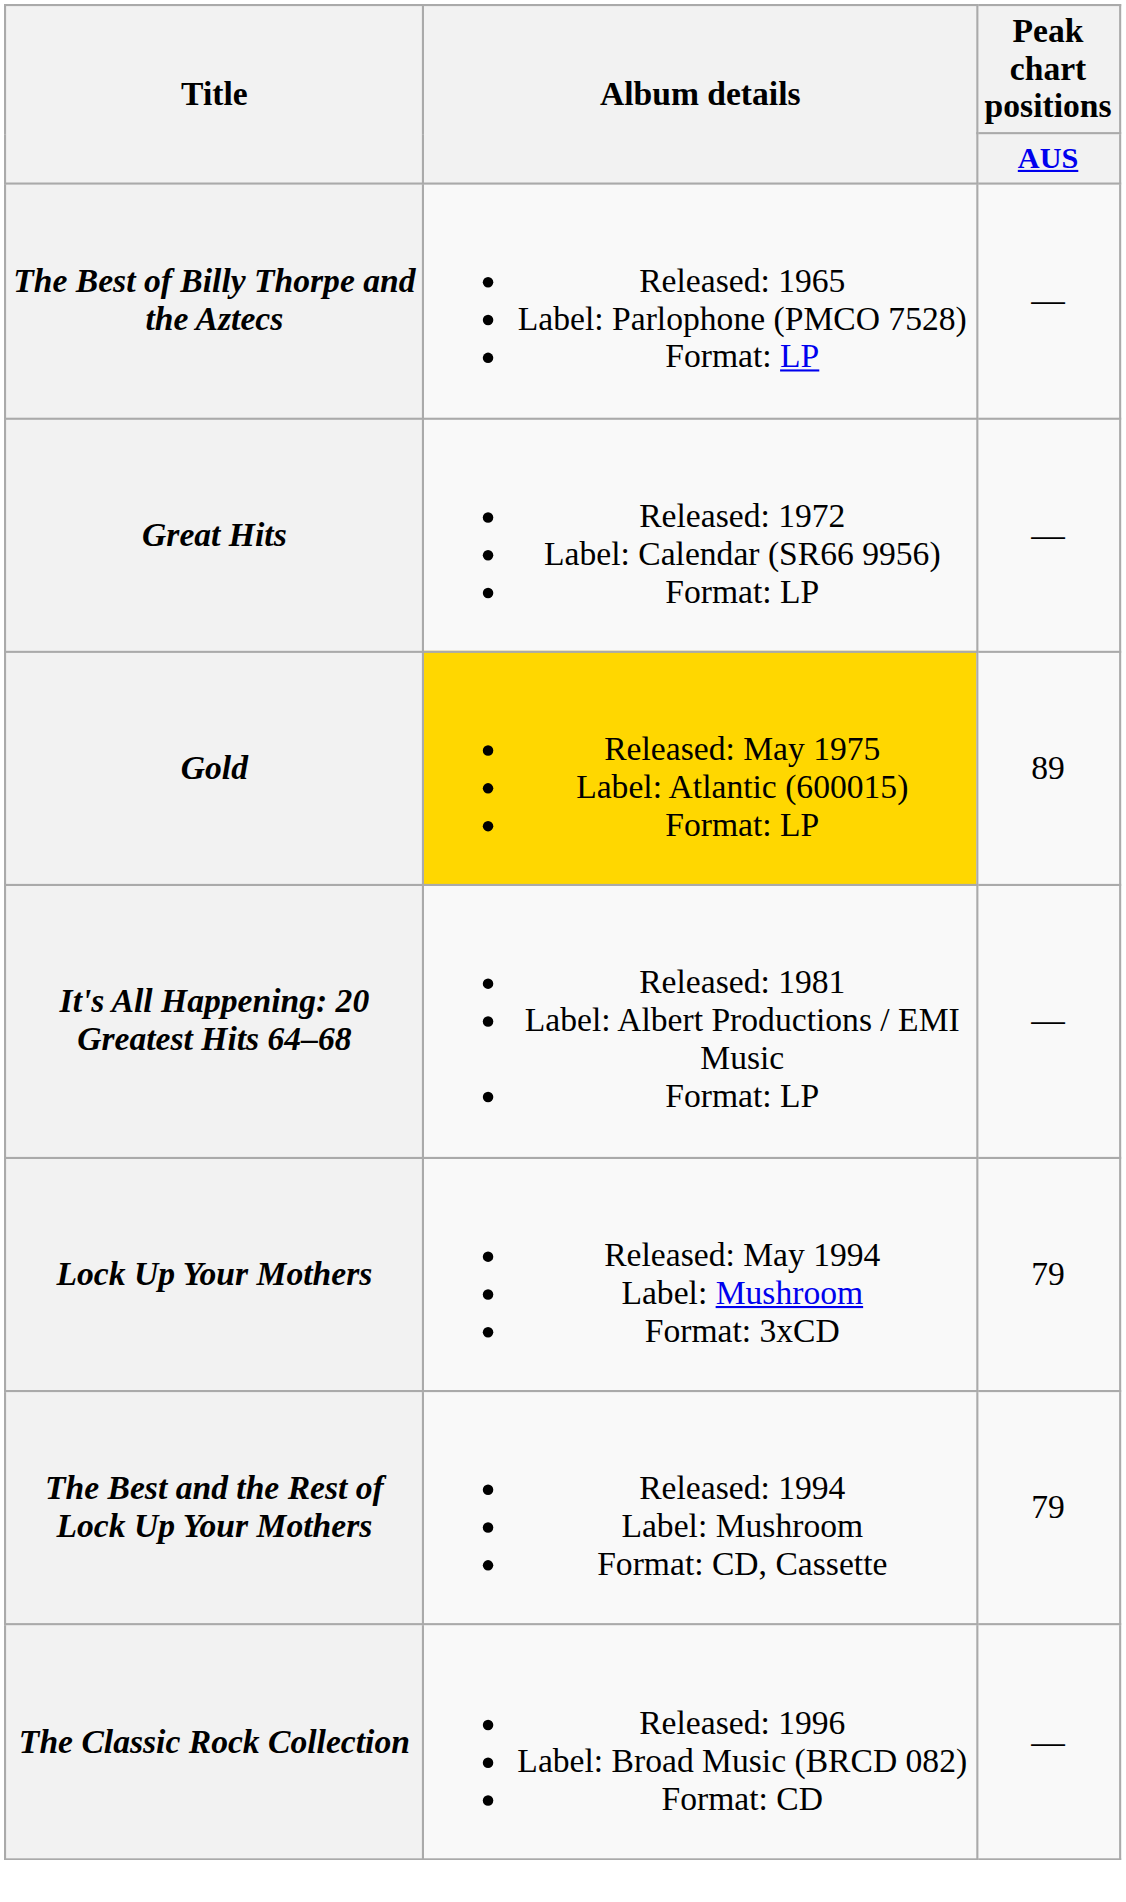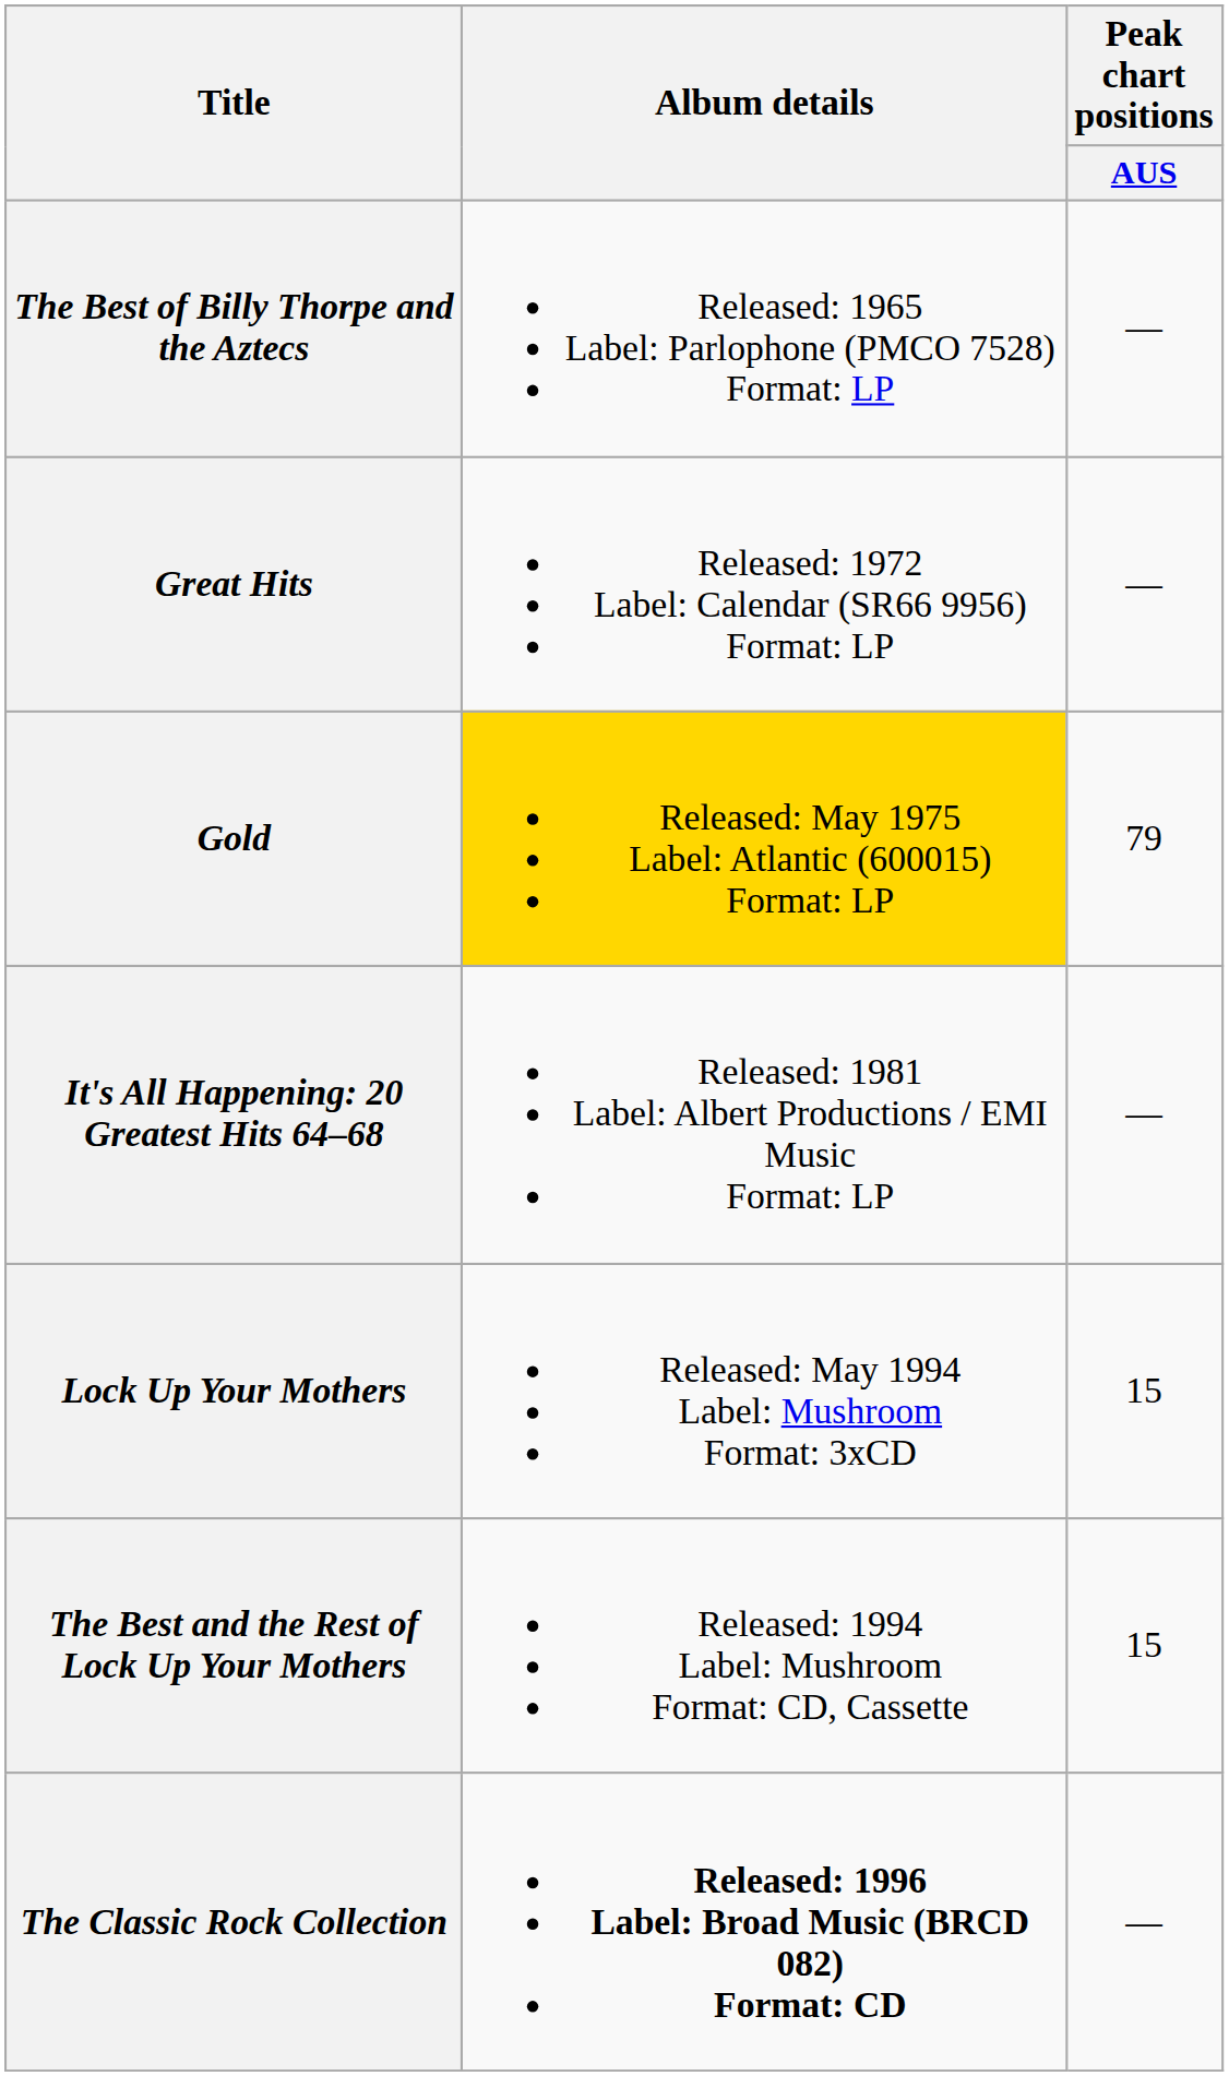Gold | Peak chart positions / AUS: 89 -> 79
Lock Up Your Mothers | Peak chart positions / AUS: 79 -> 15
The Best and the Rest of Lock Up Your Mothers | Peak chart positions / AUS: 79 -> 15
The Classic Rock Collection | Album details: normal -> bold
